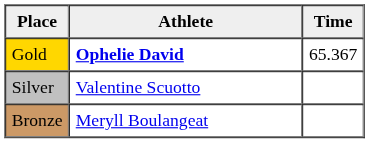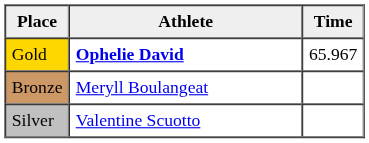Gold | Time: 65.367 -> 65.967
rows swapped: Silver <-> Bronze
